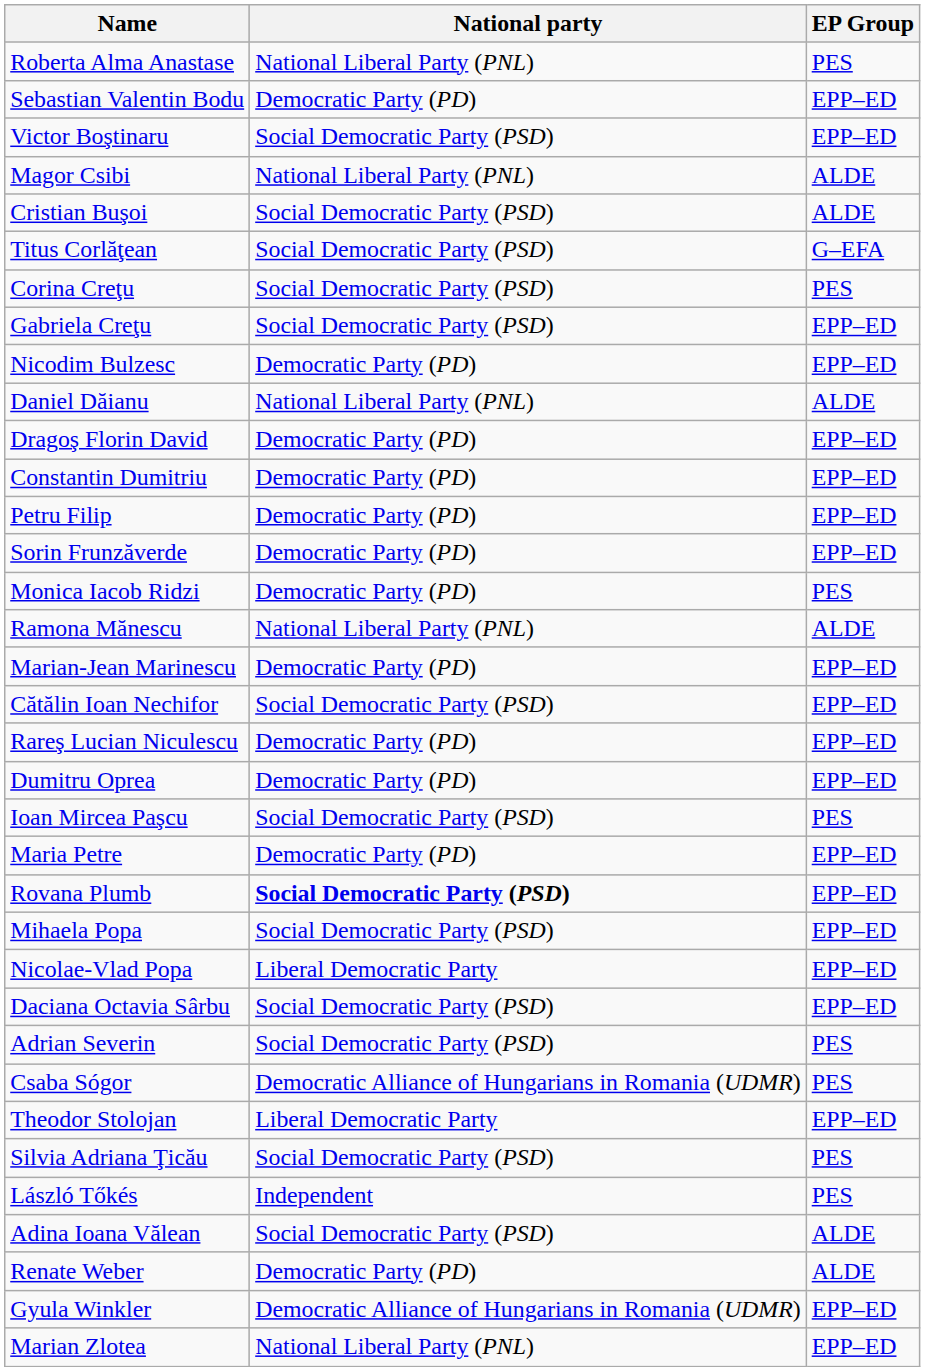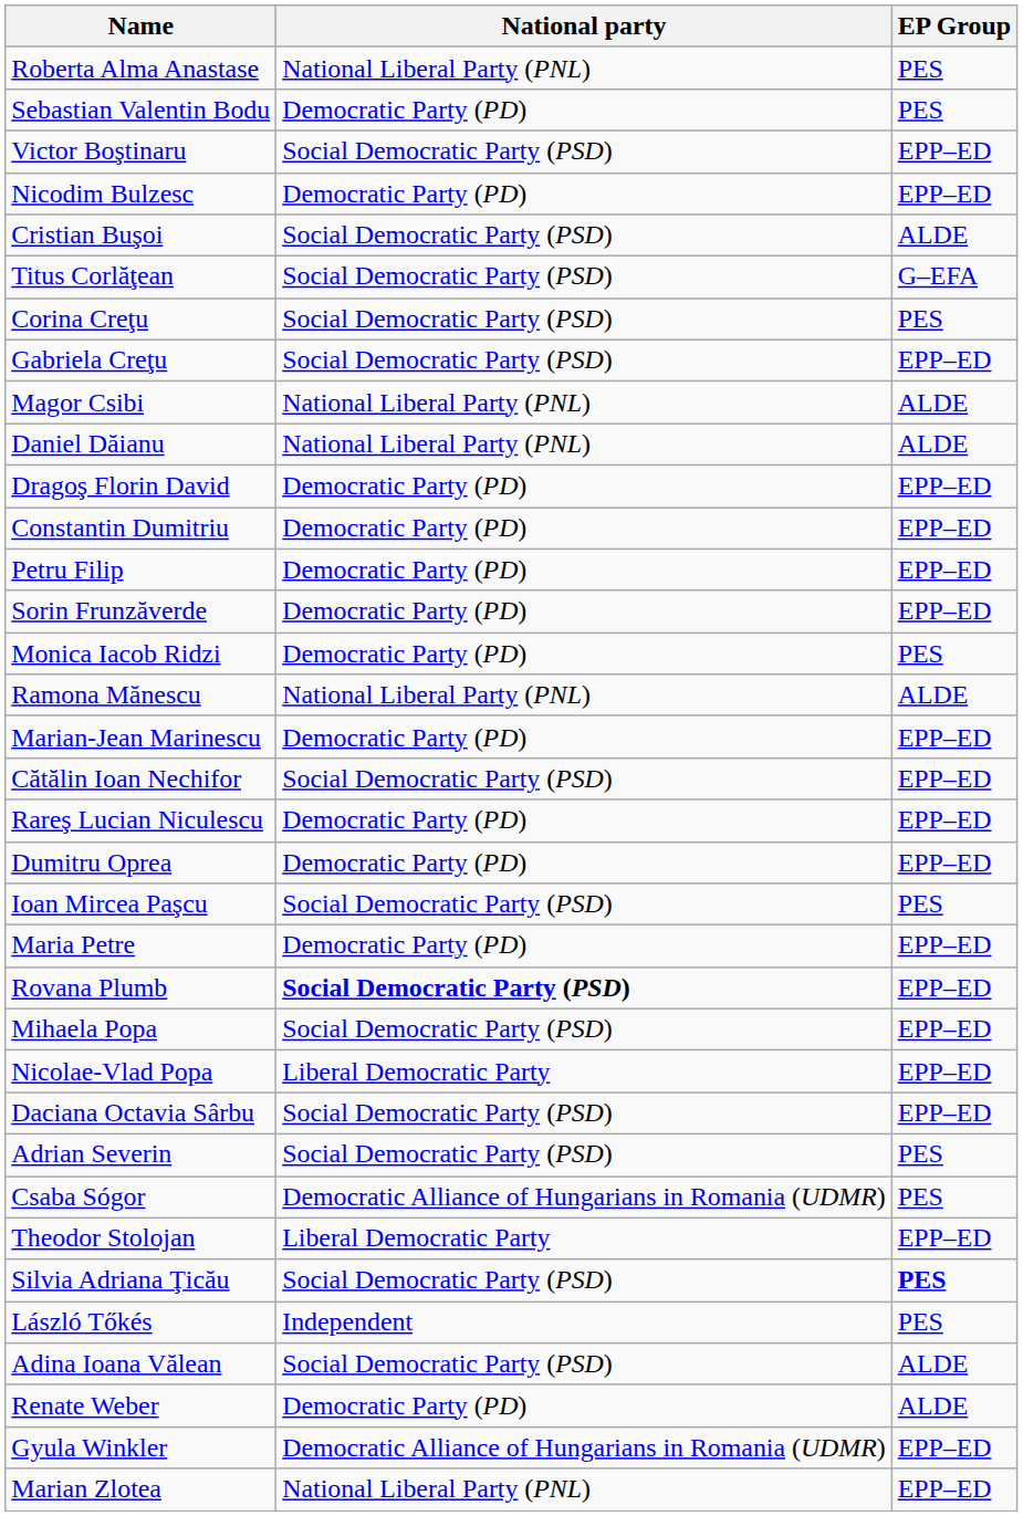Sebastian Valentin Bodu | EP Group: EPP–ED -> PES
rows swapped: Nicodim Bulzesc <-> Magor Csibi
Silvia Adriana Ţicău | EP Group: normal -> bold
